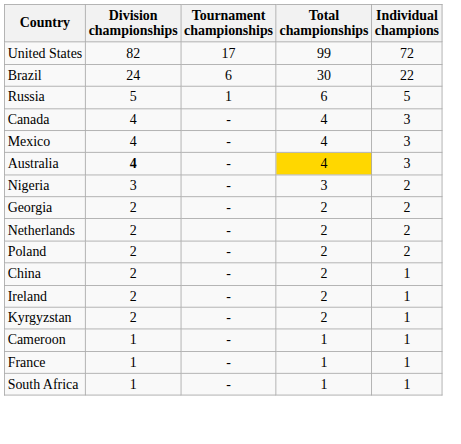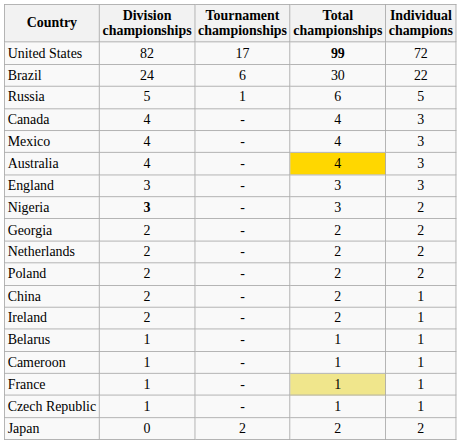United States | Total championships: normal -> bold
Australia | Division championships: bold -> normal
+ row: England | 3 | - | 3 | 3
Nigeria | Division championships: normal -> bold
- row: Kyrgyzstan | 2 | - | 2 | 1
+ row: Belarus | 1 | - | 1 | 1
France | Total championships: no background -> khaki background
+ row: Czech Republic | 1 | - | 1 | 1
- row: South Africa | 1 | - | 1 | 1
+ row: Japan | 0 | 2 | 2 | 2
